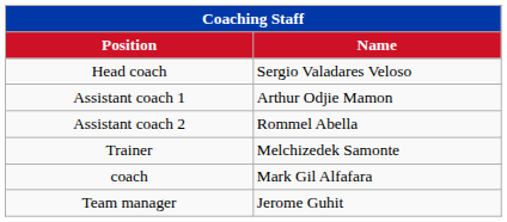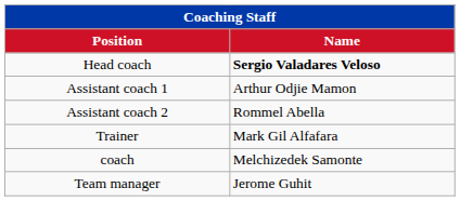Head coach | Name: normal -> bold
Trainer | Name: Melchizedek Samonte -> Mark Gil Alfafara
coach | Name: Mark Gil Alfafara -> Melchizedek Samonte
